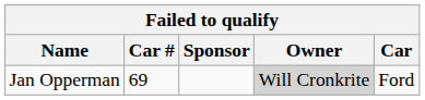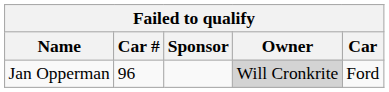Jan Opperman | Car #: 69 -> 96
